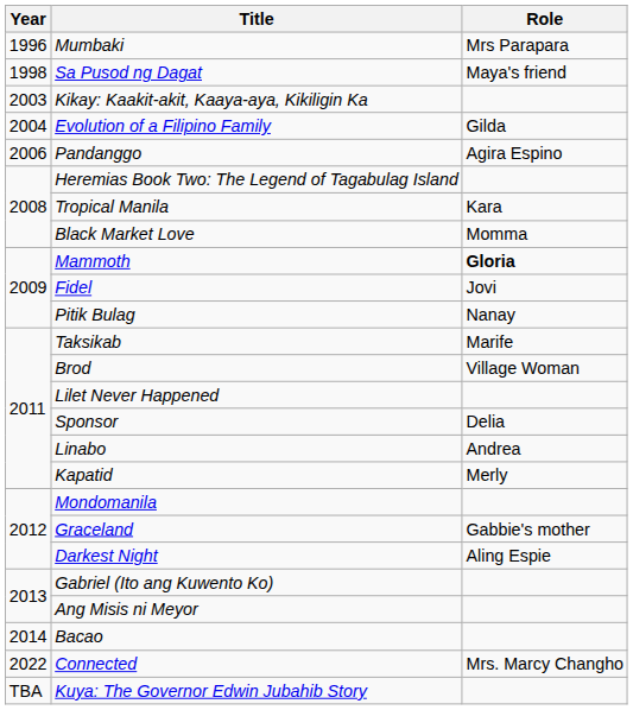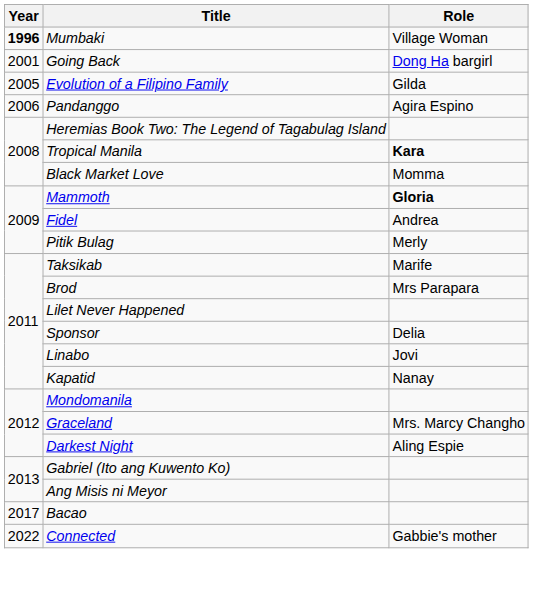Mumbaki | Year: normal -> bold
Mumbaki | Role: Mrs Parapara -> Village Woman
- row: 1998 | Sa Pusod ng Dagat | Maya's friend
+ row: 2001 | Going Back | Dong Ha bargirl
- row: 2003 | Kikay: Kaakit-akit, Kaaya-aya, Kikiligin Ka
Evolution of a Filipino Family | Year: 2004 -> 2005
Tropical Manila | Role: normal -> bold
Fidel | Role: Jovi -> Andrea
Pitik Bulag | Role: Nanay -> Merly
Brod | Role: Village Woman -> Mrs Parapara
Linabo | Role: Andrea -> Jovi
Kapatid | Role: Merly -> Nanay
Graceland | Role: Gabbie's mother -> Mrs. Marcy Changho
Bacao | Year: 2014 -> 2017
Connected | Role: Mrs. Marcy Changho -> Gabbie's mother
- row: TBA | Kuya: The Governor Edwin Jubahib Story
